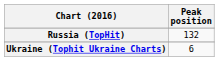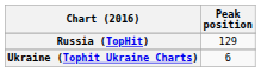Russia (TopHit) | Peak position: 132 -> 129
